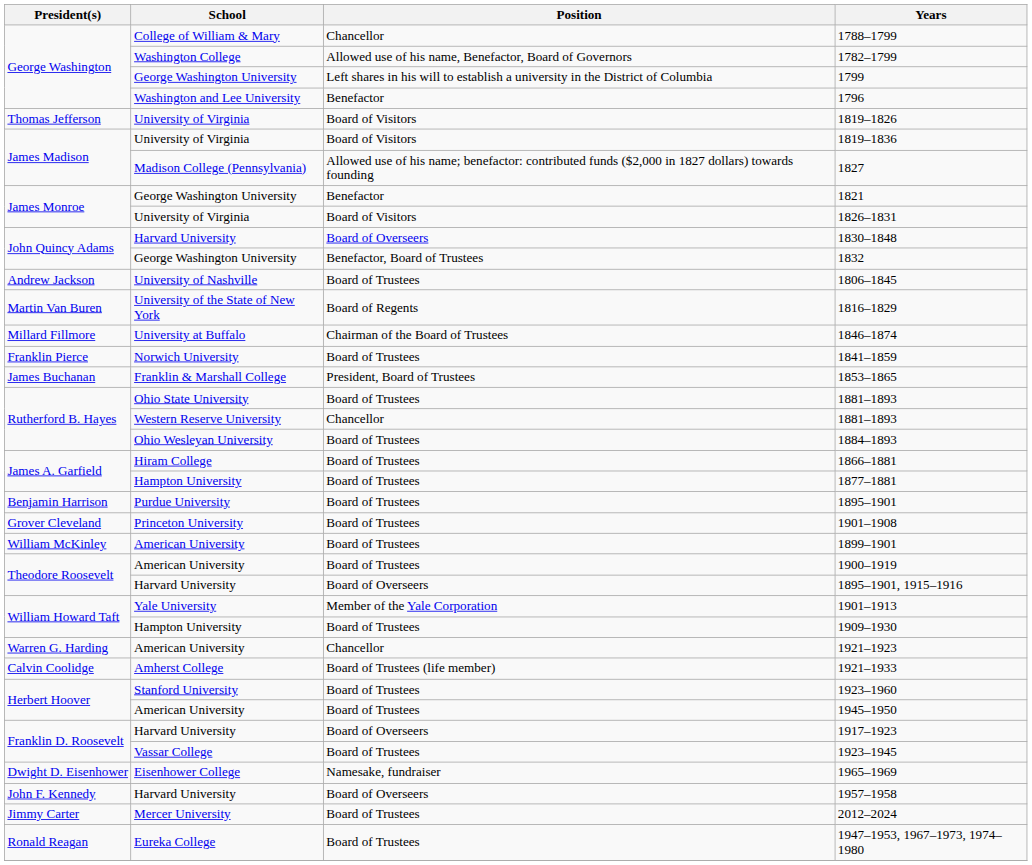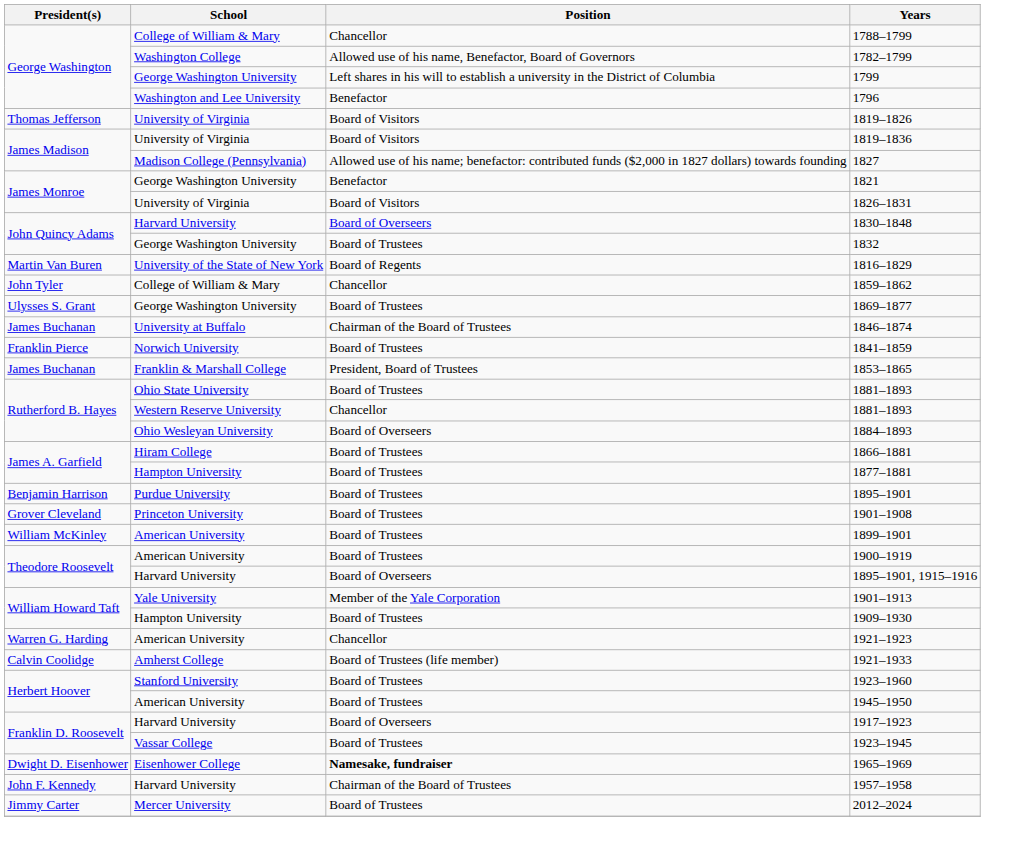1832 | Position: Benefactor, Board of Trustees -> Board of Trustees
- row: Andrew Jackson | University of Nashville | Board of Trustees | 1806–1845
+ row: John Tyler | College of William & Mary | Chancellor | 1859–1862
+ row: Ulysses S. Grant | George Washington University | Board of Trustees | 1869–1877
1846–1874 | President(s): Millard Fillmore -> James Buchanan
1884–1893 | Position: Board of Trustees -> Board of Overseers
1965–1969 | Position: normal -> bold
1957–1958 | Position: Board of Overseers -> Chairman of the Board of Trustees
- row: Ronald Reagan | Eureka College | Board of Trustees | 1947–1953, 1967–1973, 1974–1980
